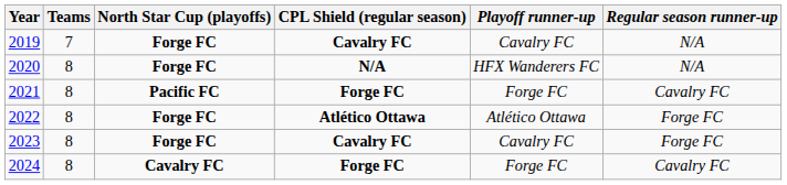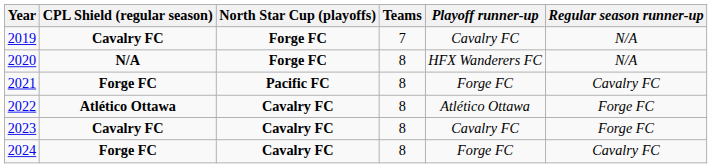columns swapped: Teams <-> CPL Shield (regular season)
2022 | North Star Cup (playoffs): Forge FC -> Cavalry FC
2023 | North Star Cup (playoffs): Forge FC -> Cavalry FC
